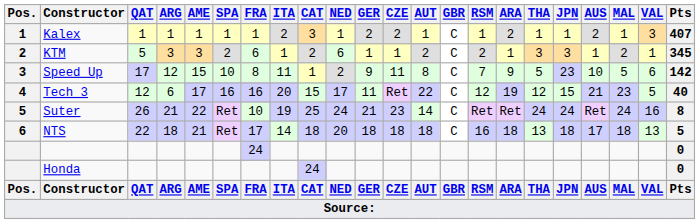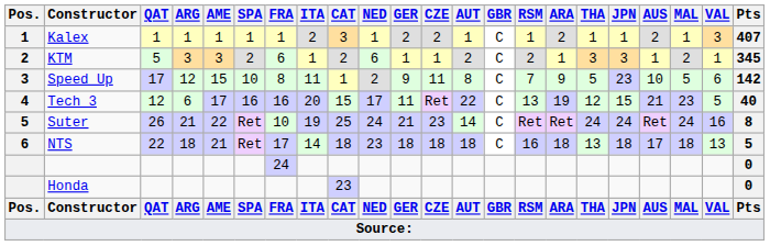Tech 3 | RSM: 12 -> 13
NTS | NED: 20 -> 23
Honda | CAT: 24 -> 23
